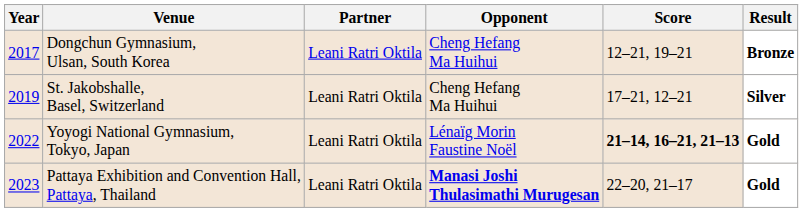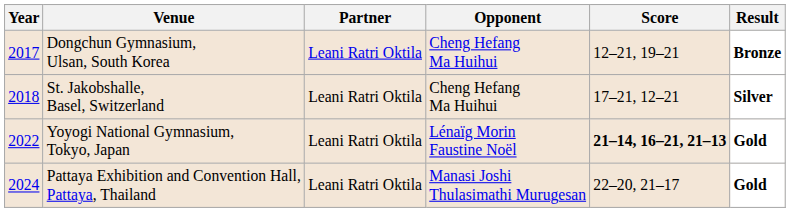St. Jakobshalle, Basel, Switzerland | Year: 2019 -> 2018
Pattaya Exhibition and Convention Hall, Pattaya, Thailand | Year: 2023 -> 2024
Pattaya Exhibition and Convention Hall, Pattaya, Thailand | Opponent: bold -> normal
